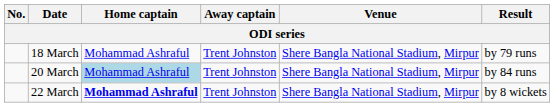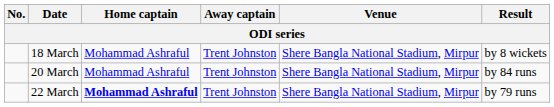18 March | Result: by 79 runs -> by 8 wickets
20 March | Home captain: lightblue background -> no background
22 March | Result: by 8 wickets -> by 79 runs
